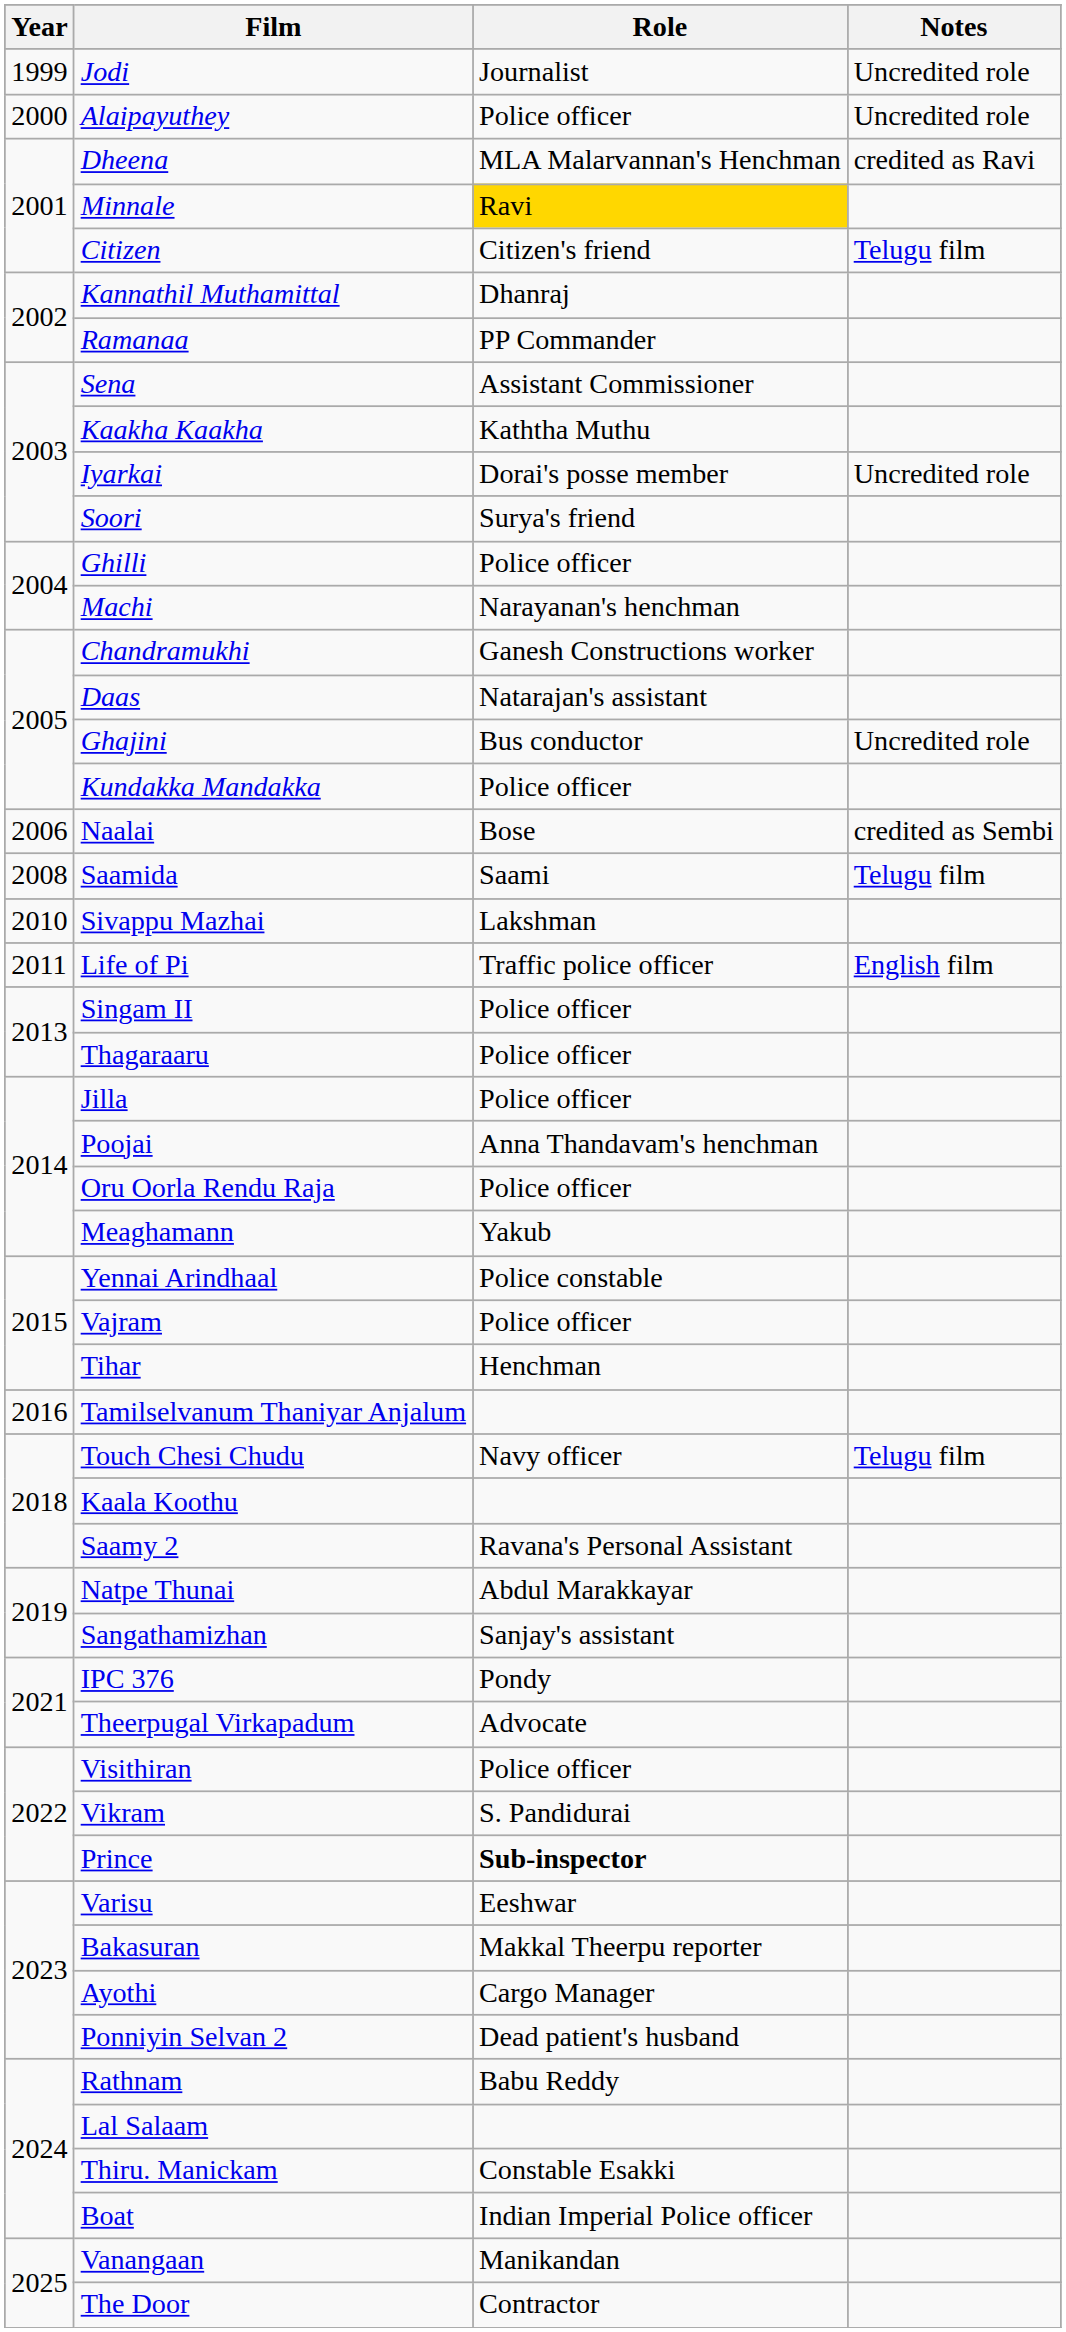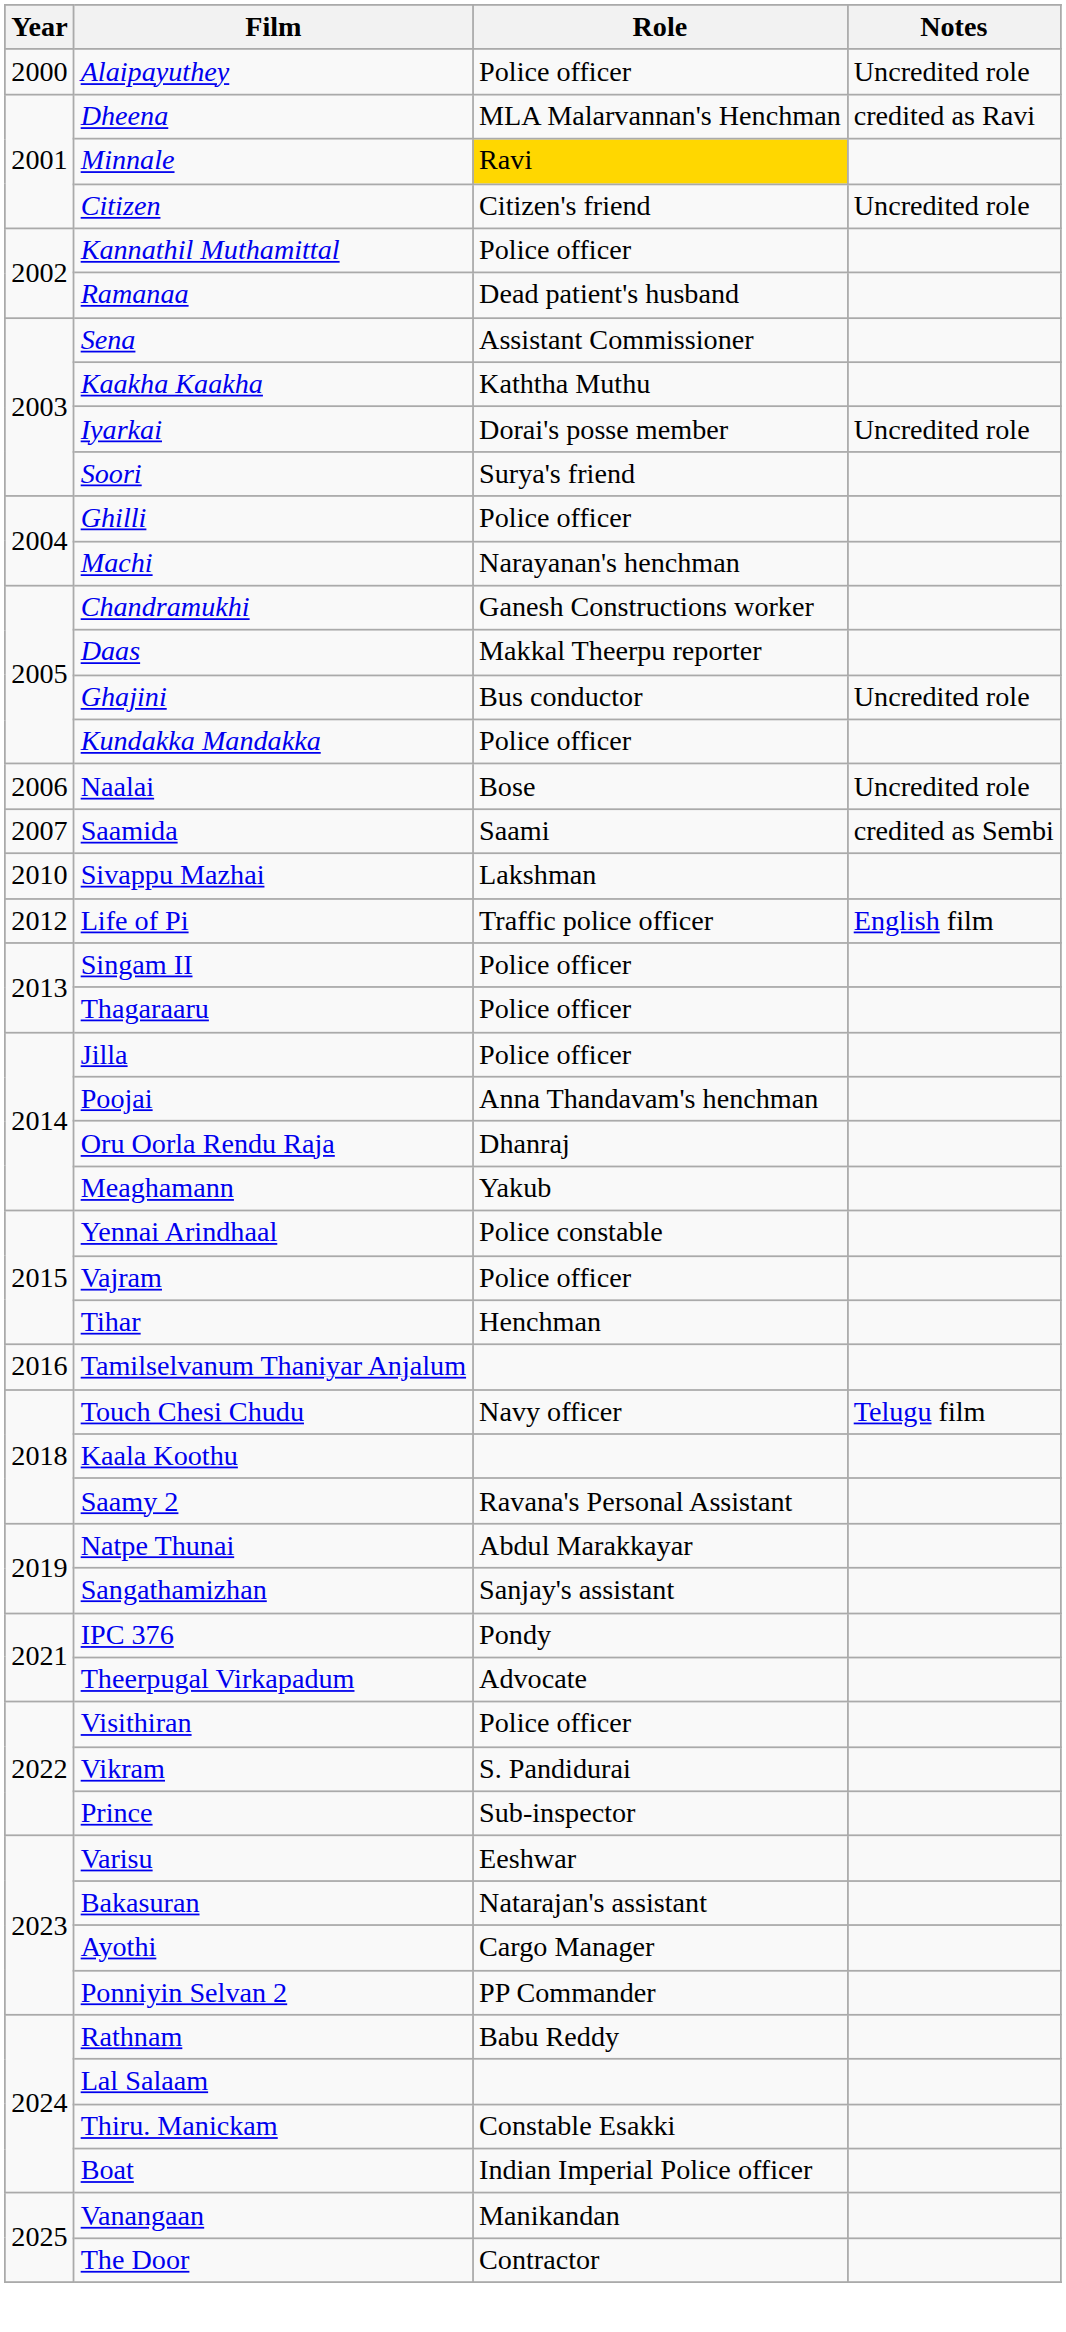- row: 1999 | Jodi | Journalist | Uncredited role
Citizen | Notes: Telugu film -> Uncredited role
Kannathil Muthamittal | Role: Dhanraj -> Police officer
Ramanaa | Role: PP Commander -> Dead patient's husband
Daas | Role: Natarajan's assistant -> Makkal Theerpu reporter
Naalai | Notes: credited as Sembi -> Uncredited role
Saamida | Year: 2008 -> 2007
Saamida | Notes: Telugu film -> credited as Sembi
Life of Pi | Year: 2011 -> 2012
Oru Oorla Rendu Raja | Role: Police officer -> Dhanraj
Prince | Role: bold -> normal
Bakasuran | Role: Makkal Theerpu reporter -> Natarajan's assistant
Ponniyin Selvan 2 | Role: Dead patient's husband -> PP Commander
